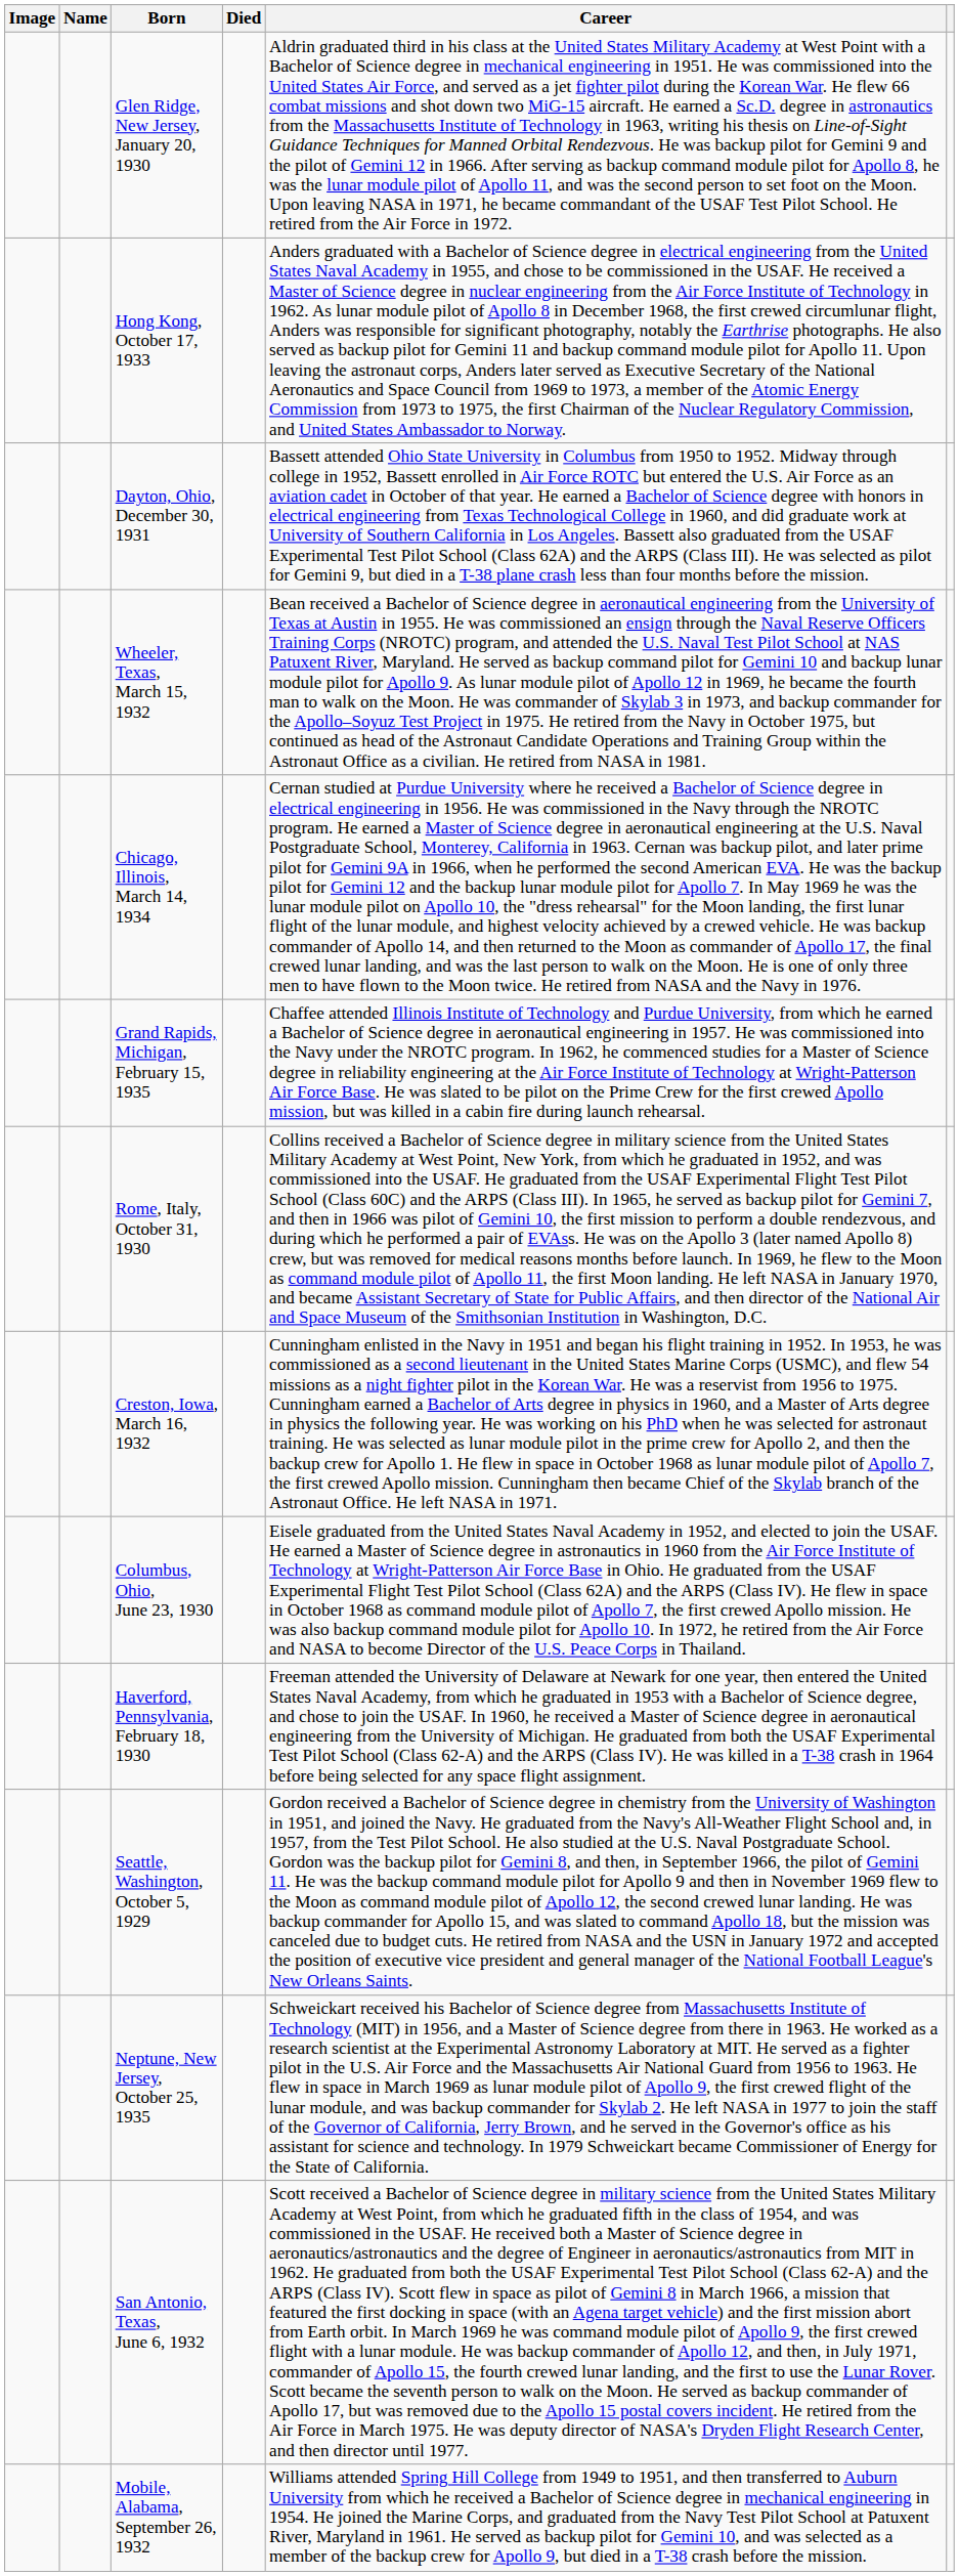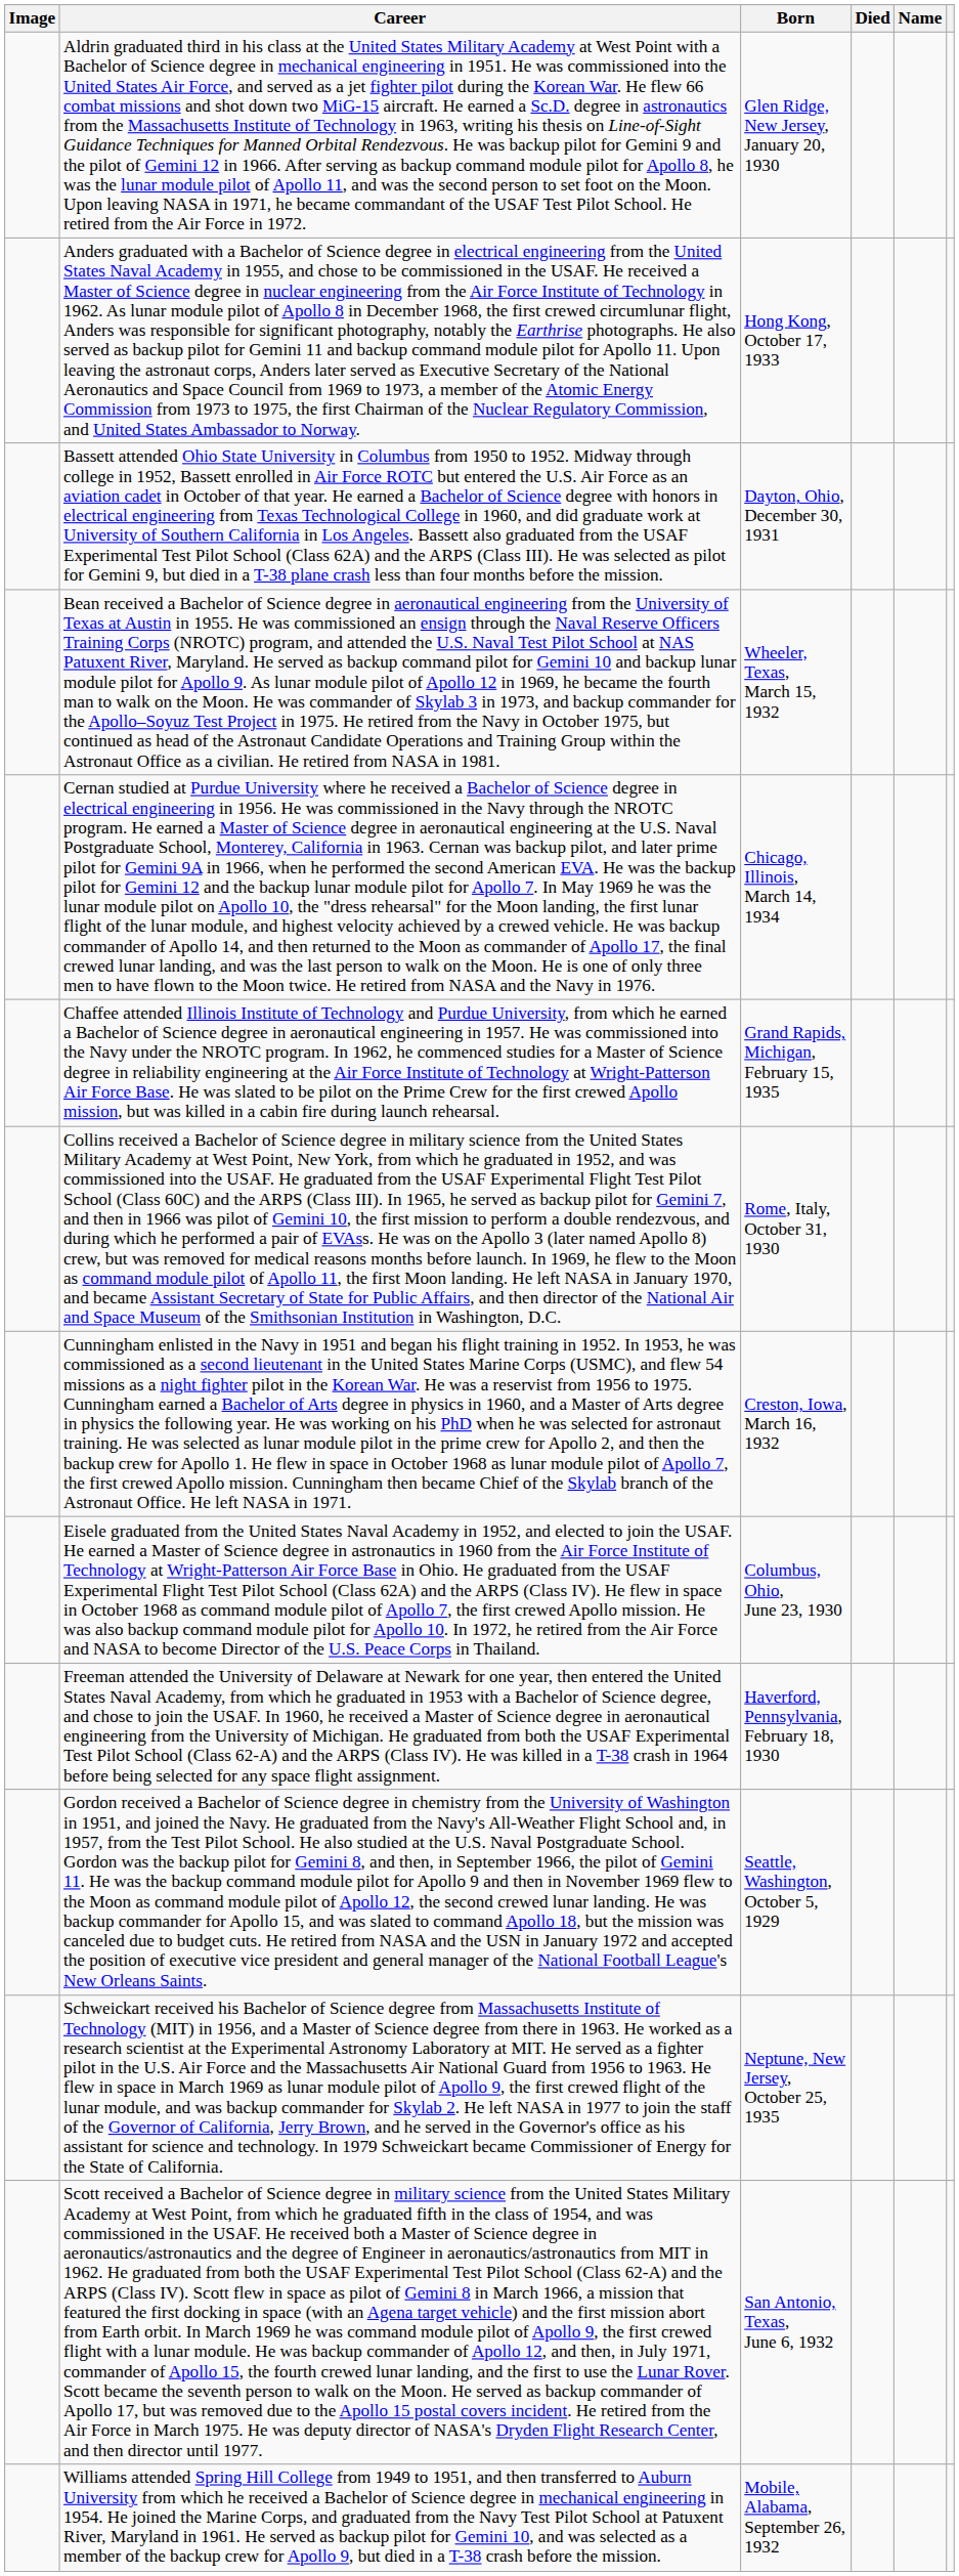columns swapped: Name <-> Career
